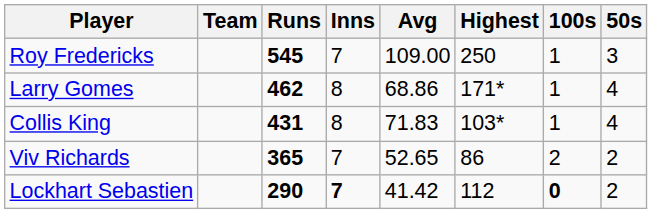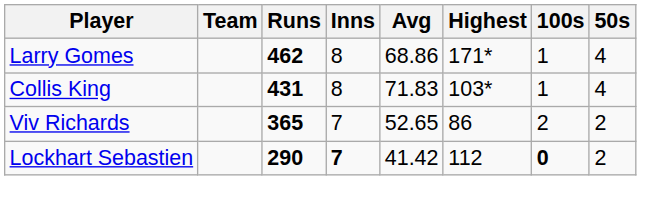- row: Roy Fredericks | 545 | 7 | 109.00 | 250 | 1 | 3
